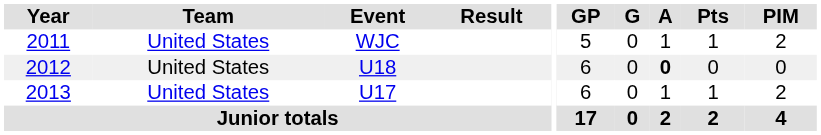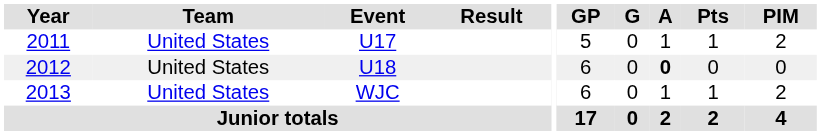2011 | Event: WJC -> U17
2013 | Event: U17 -> WJC
